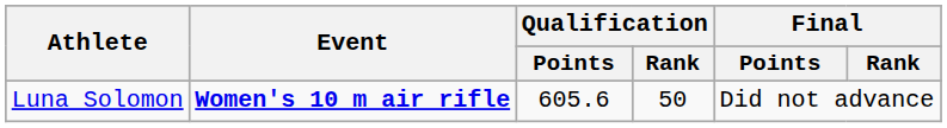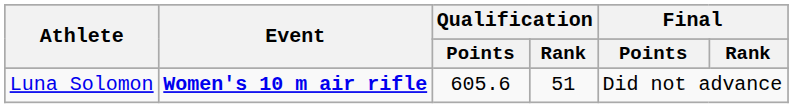Luna Solomon | Qualification / Rank: 50 -> 51
